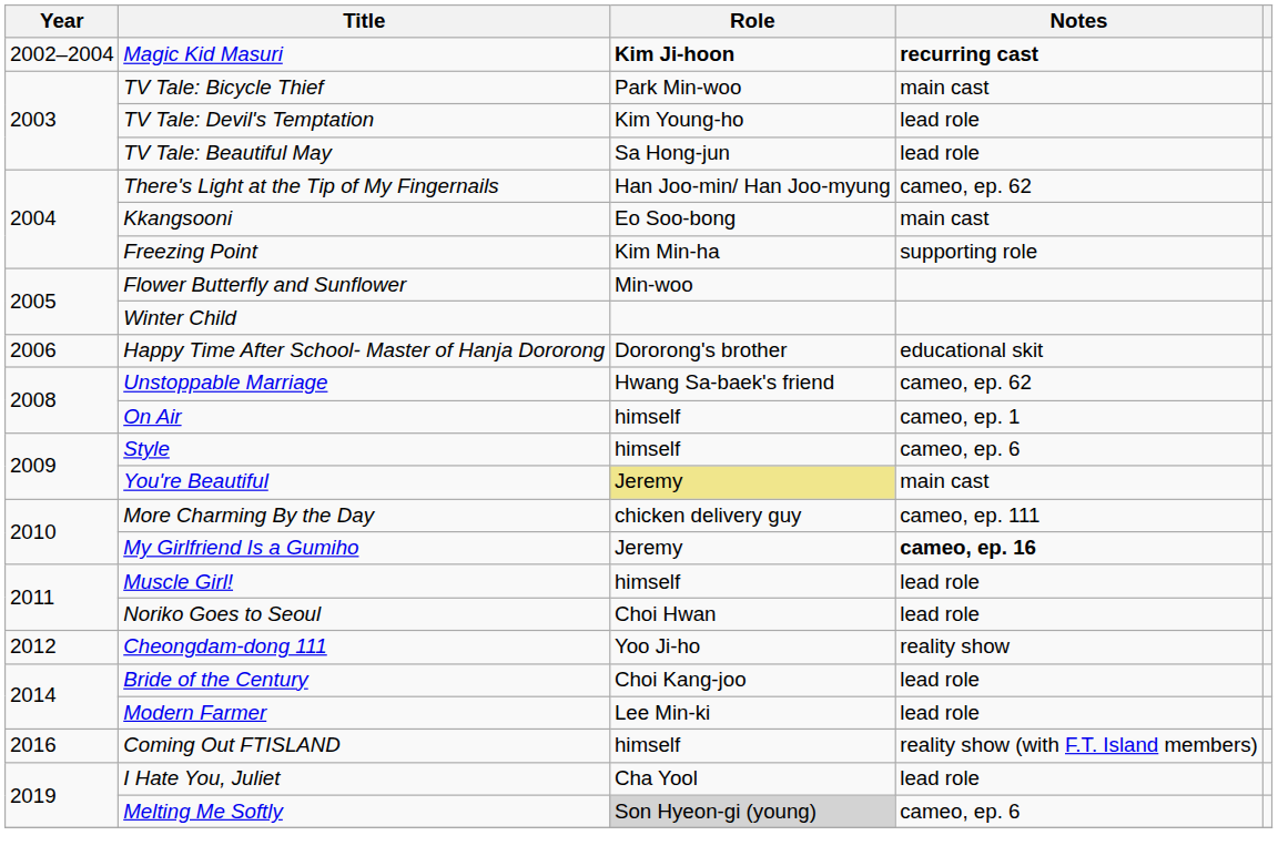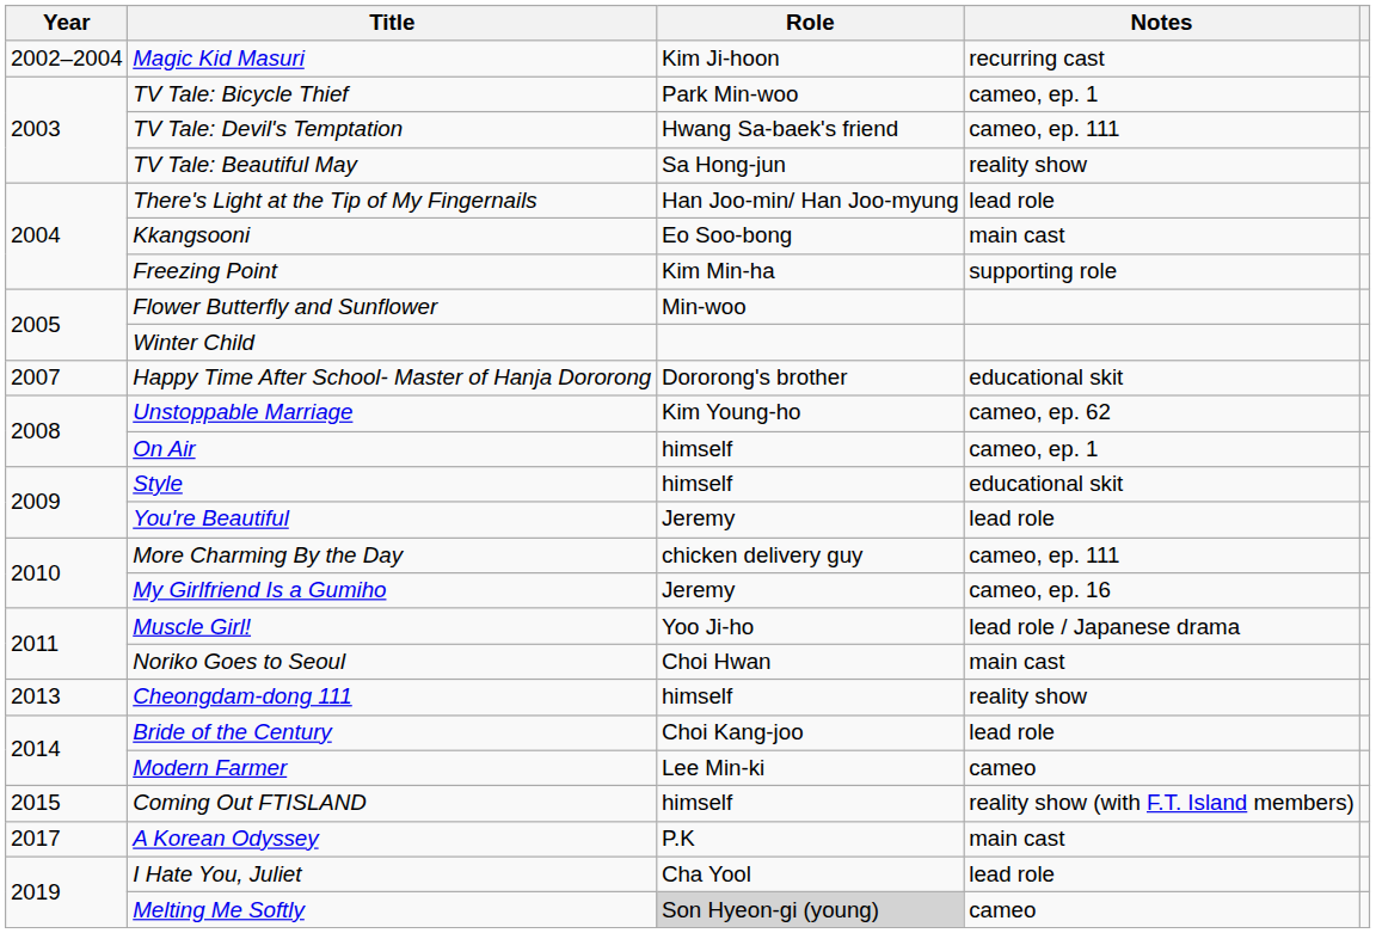Magic Kid Masuri | Role: bold -> normal
Magic Kid Masuri | Notes: bold -> normal
TV Tale: Bicycle Thief | Notes: main cast -> cameo, ep. 1
TV Tale: Devil's Temptation | Role: Kim Young-ho -> Hwang Sa-baek's friend
TV Tale: Devil's Temptation | Notes: lead role -> cameo, ep. 111
TV Tale: Beautiful May | Notes: lead role -> reality show
There's Light at the Tip of My Fingernails | Notes: cameo, ep. 62 -> lead role
Happy Time After School- Master of Hanja Dororong | Year: 2006 -> 2007
Unstoppable Marriage | Role: Hwang Sa-baek's friend -> Kim Young-ho
Style | Notes: cameo, ep. 6 -> educational skit
You're Beautiful | Role: khaki background -> no background
You're Beautiful | Notes: main cast -> lead role
My Girlfriend Is a Gumiho | Notes: bold -> normal
Muscle Girl! | Role: himself -> Yoo Ji-ho
Muscle Girl! | Notes: lead role -> lead role / Japanese drama
Noriko Goes to Seoul | Notes: lead role -> main cast
Cheongdam-dong 111 | Year: 2012 -> 2013
Cheongdam-dong 111 | Role: Yoo Ji-ho -> himself
Modern Farmer | Notes: lead role -> cameo
Coming Out FTISLAND | Year: 2016 -> 2015
+ row: 2017 | A Korean Odyssey | P.K | main cast
Melting Me Softly | Notes: cameo, ep. 6 -> cameo
